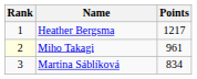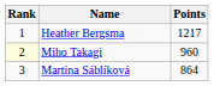Miho Takagi | Points: 961 -> 960
Martina Sáblíková | Points: 834 -> 864
